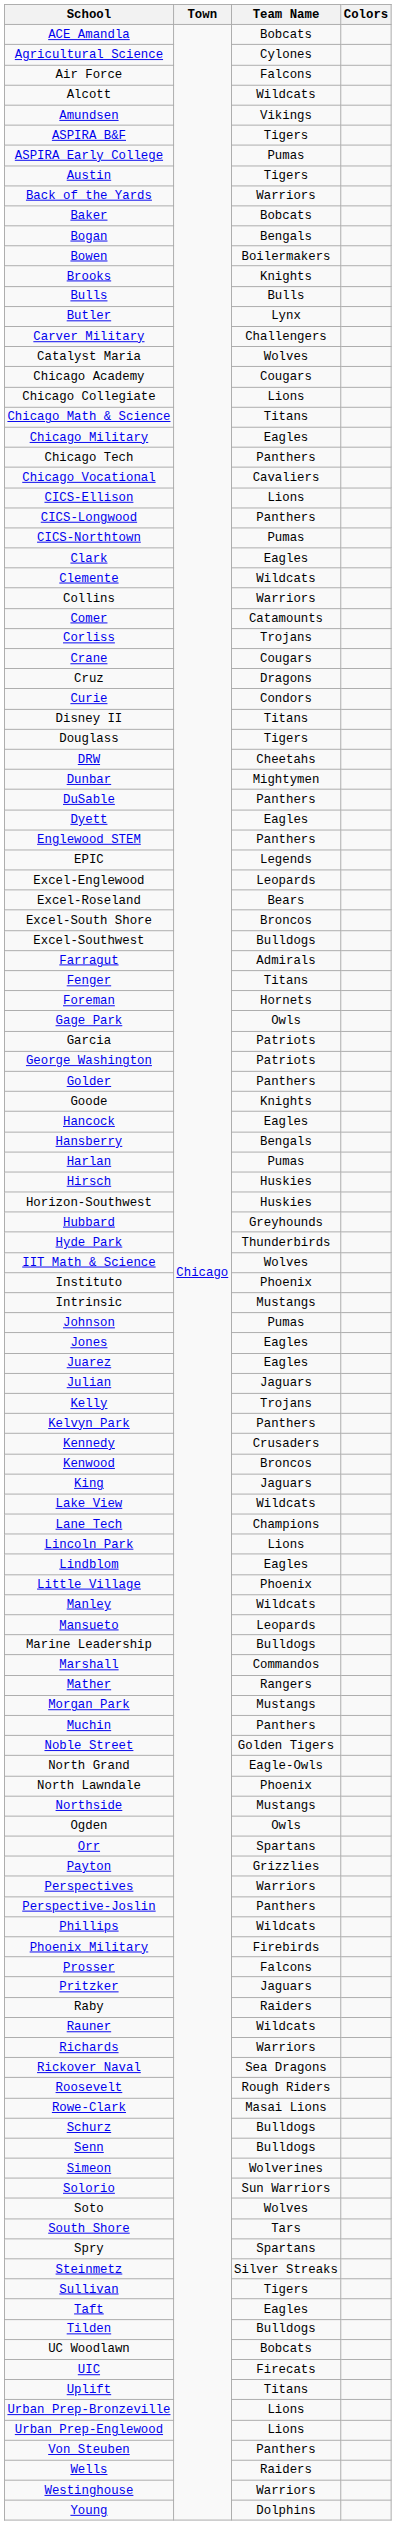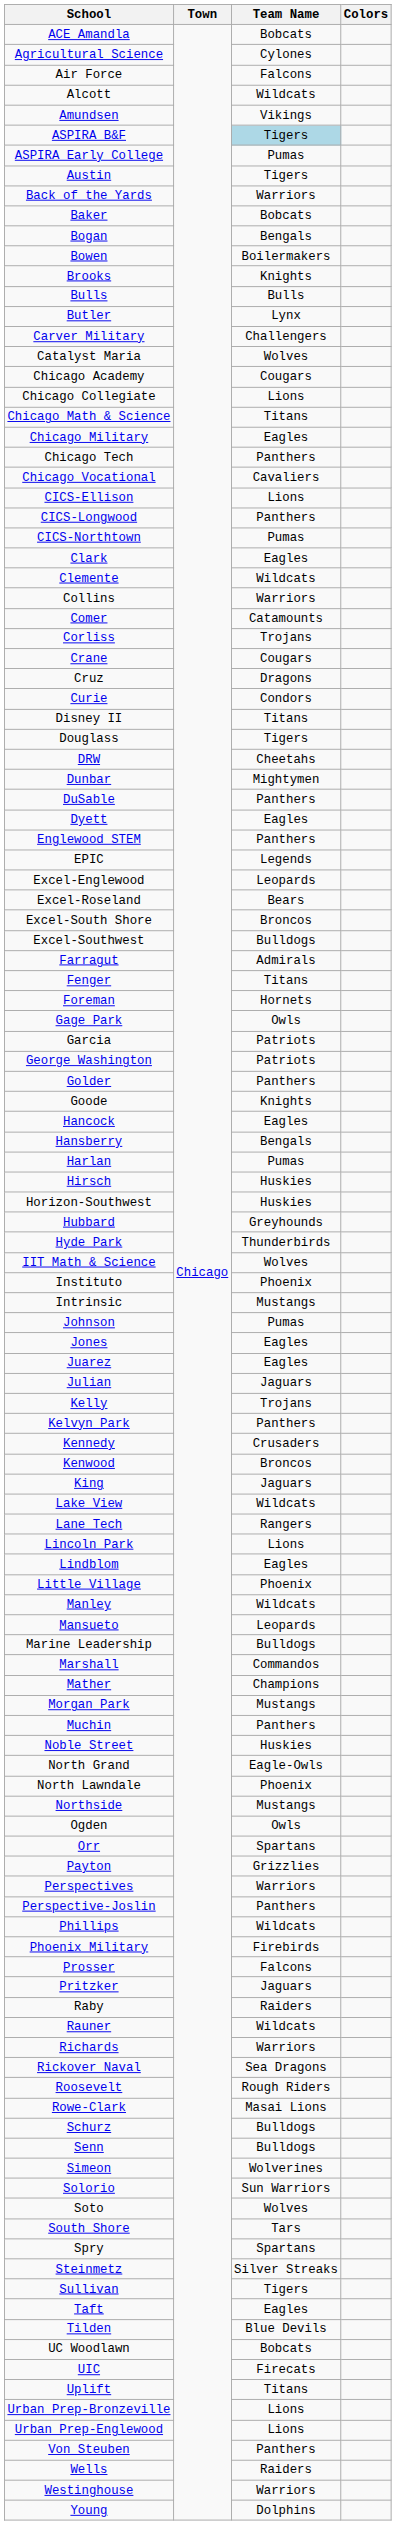ASPIRA B&F | Team Name: no background -> lightblue background
Lane Tech | Team Name: Champions -> Rangers
Mather | Team Name: Rangers -> Champions
Noble Street | Team Name: Golden Tigers -> Huskies
Tilden | Team Name: Bulldogs -> Blue Devils
